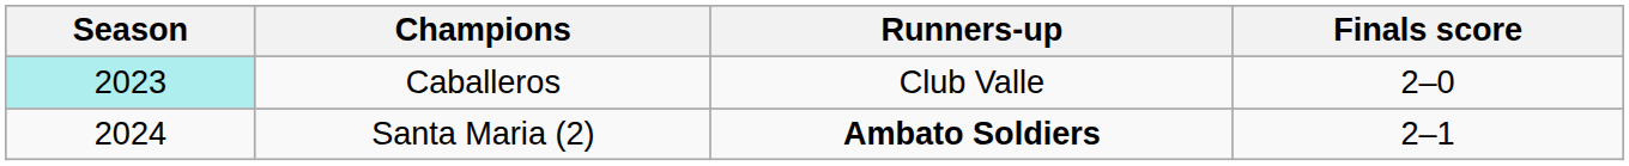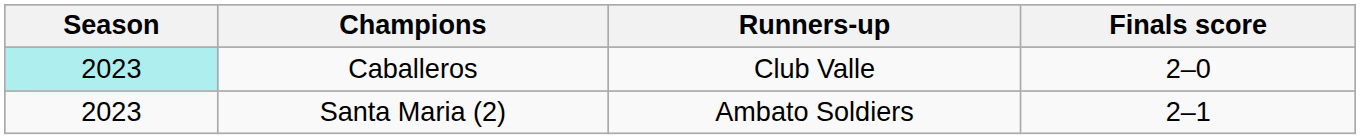Santa Maria (2) | Season: 2024 -> 2023
Santa Maria (2) | Runners-up: bold -> normal
